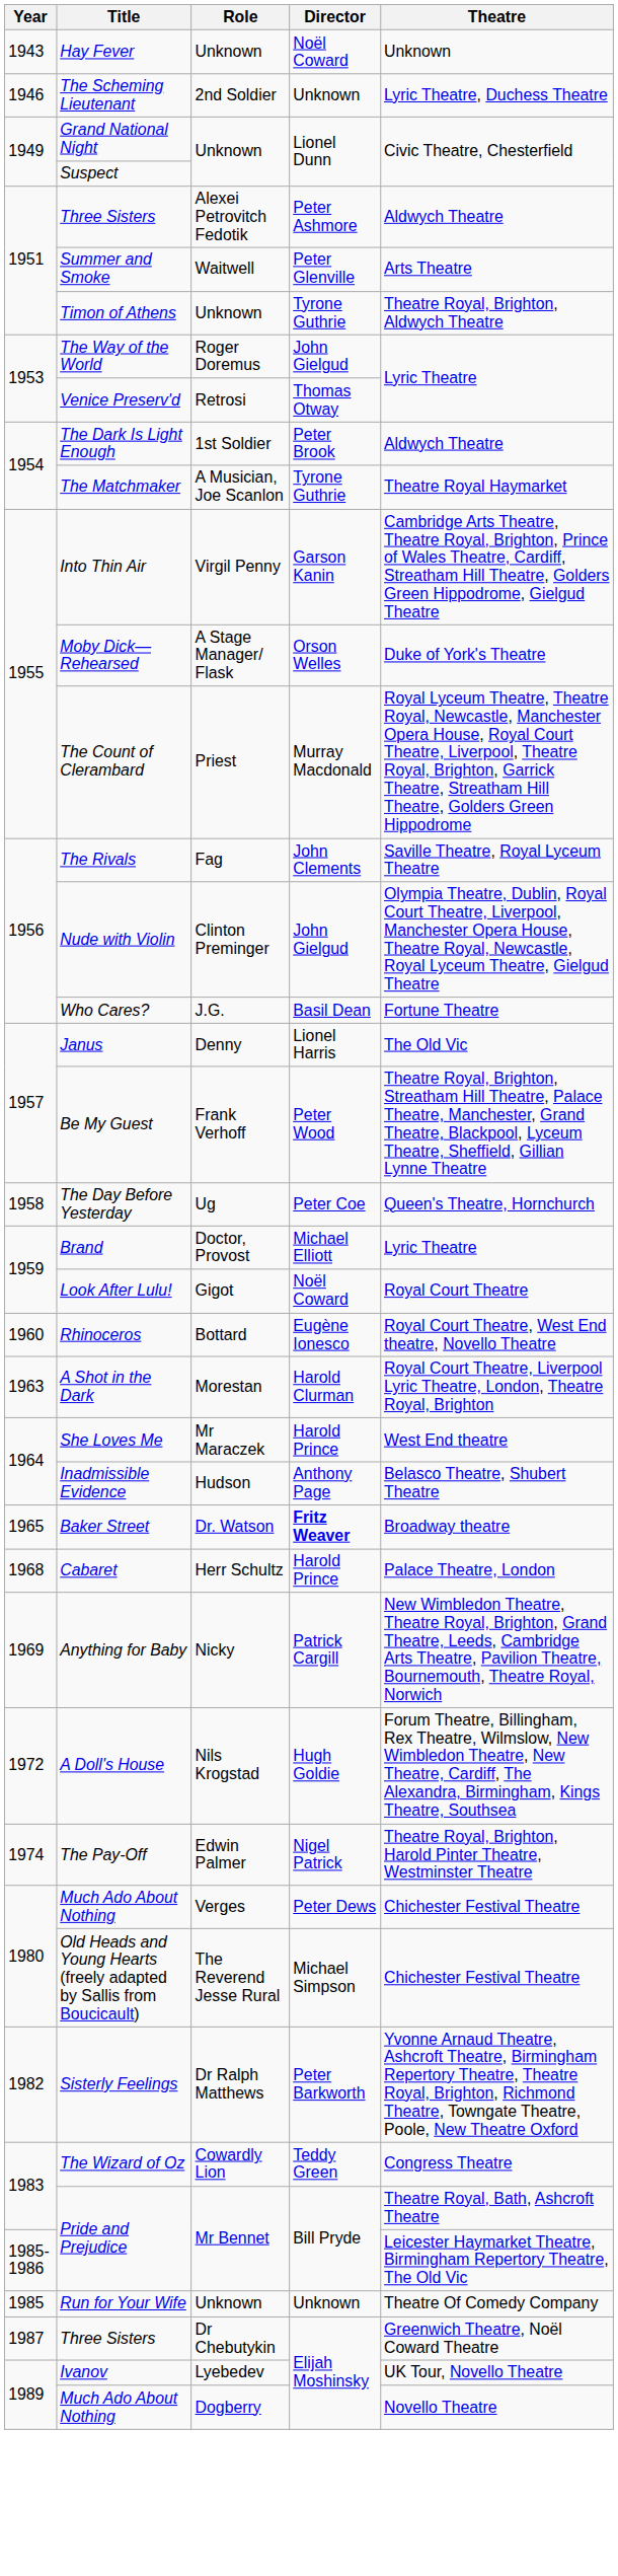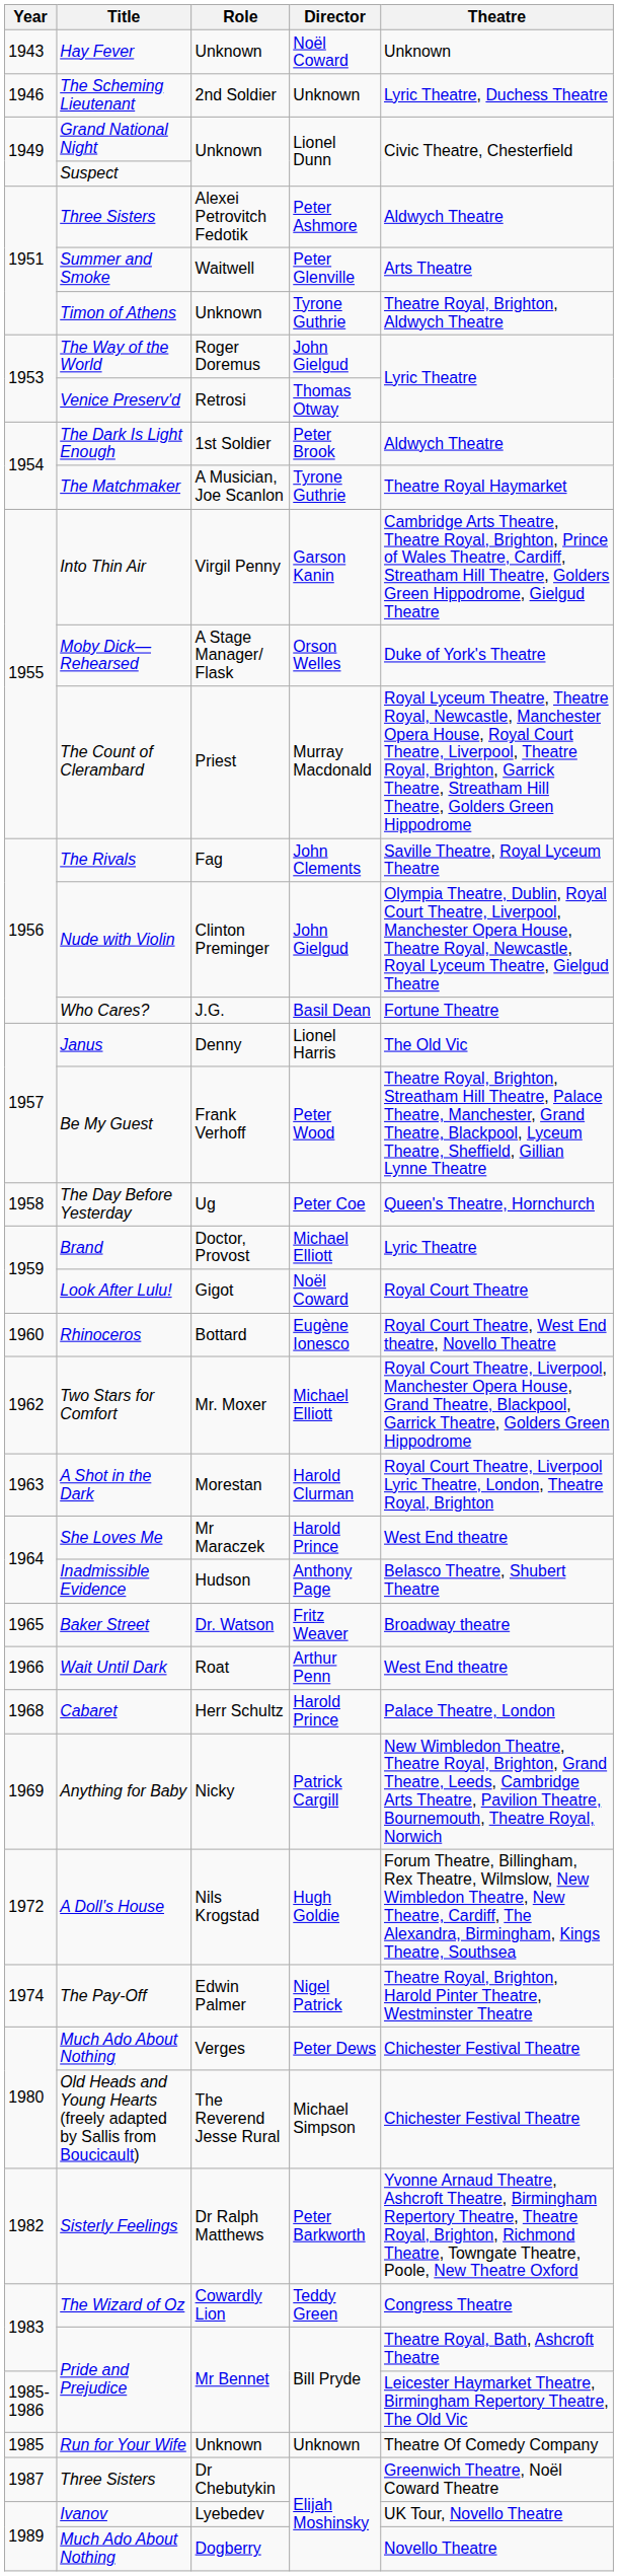+ row: 1962 | Two Stars for Comfort | Mr. Moxer | Michael Elliott | Royal Court Theatre, Liverpool, Manchester Opera House, Grand Theatre, Blackpool, Garrick Theatre, Golders Green Hippodrome
Baker Street | Director: bold -> normal
+ row: 1966 | Wait Until Dark | Roat | Arthur Penn | West End theatre
